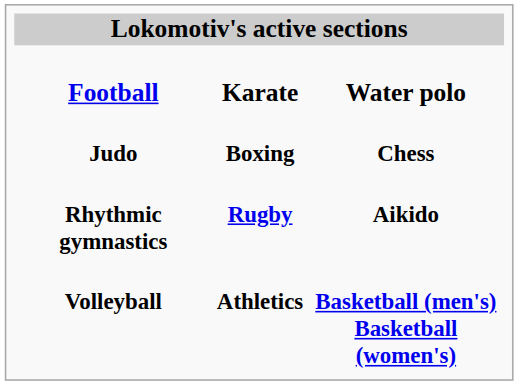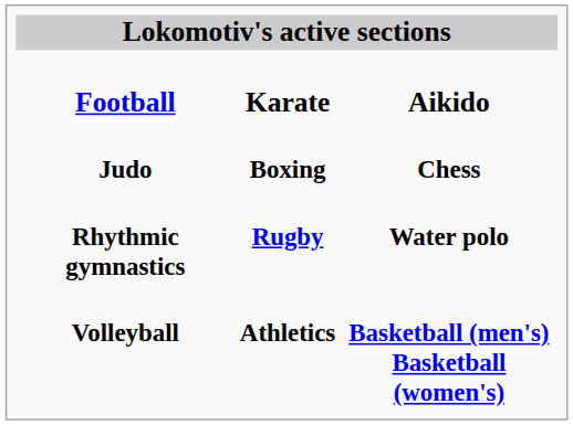Football | column 3: Water polo -> Aikido
Rhythmic gymnastics | column 3: Aikido -> Water polo
